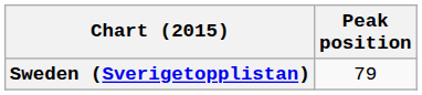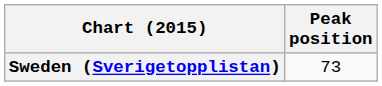Sweden (Sverigetopplistan) | Peak position: 79 -> 73
